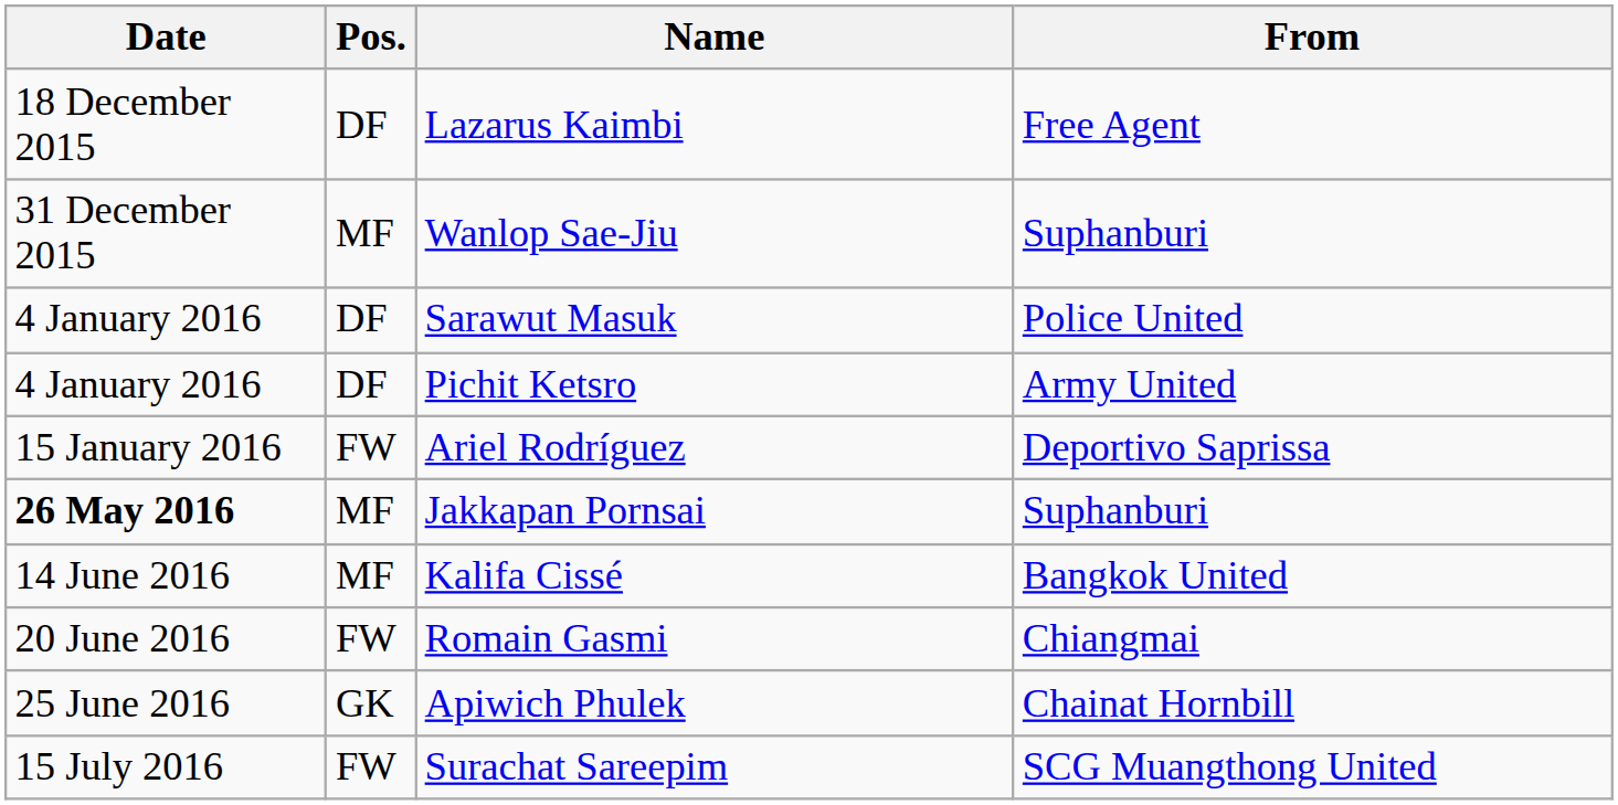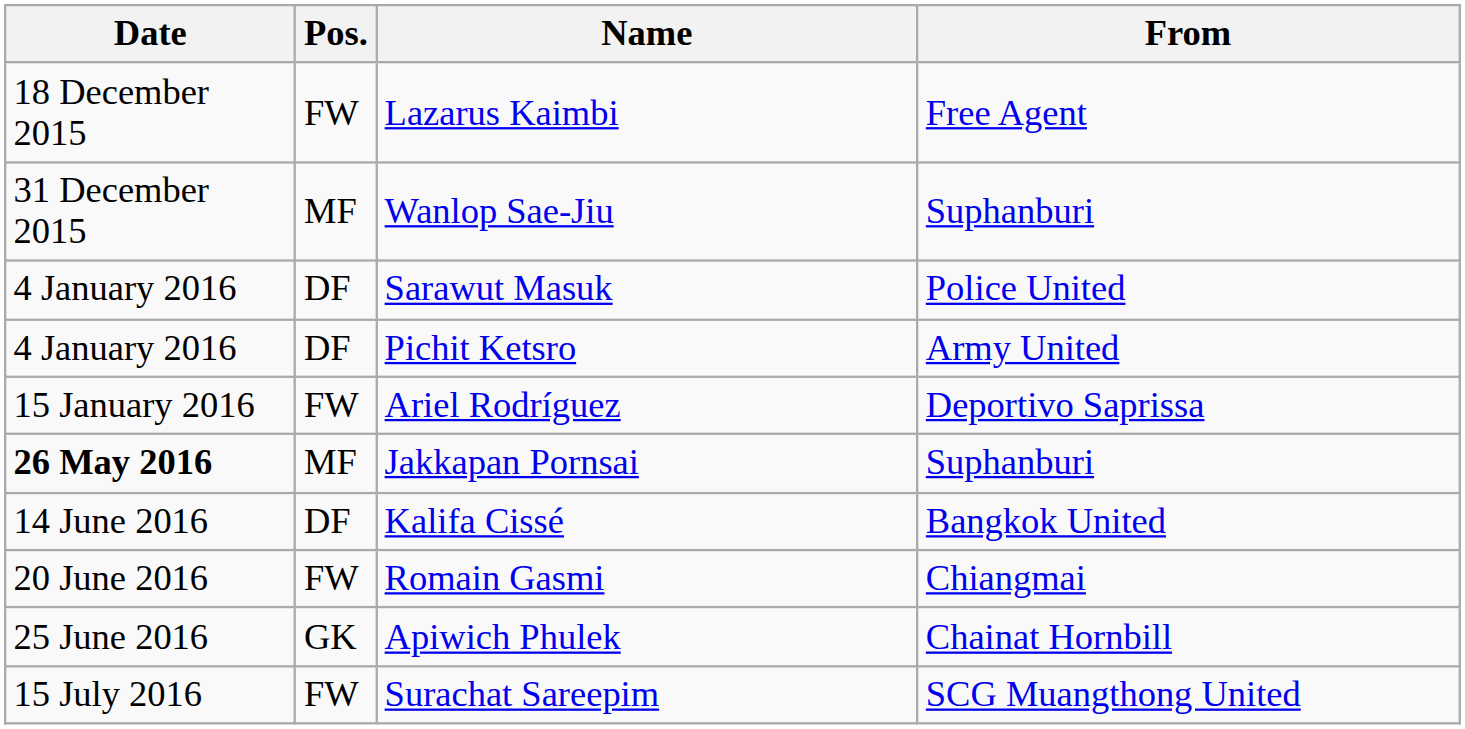Lazarus Kaimbi | Pos.: DF -> FW
Kalifa Cissé | Pos.: MF -> DF
